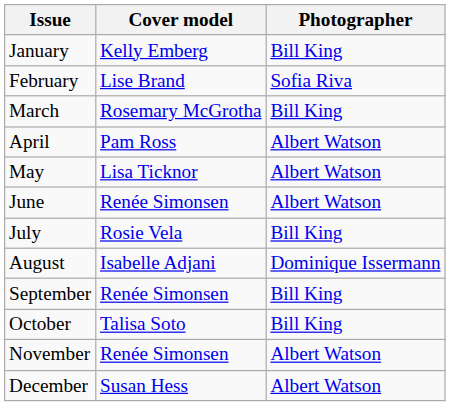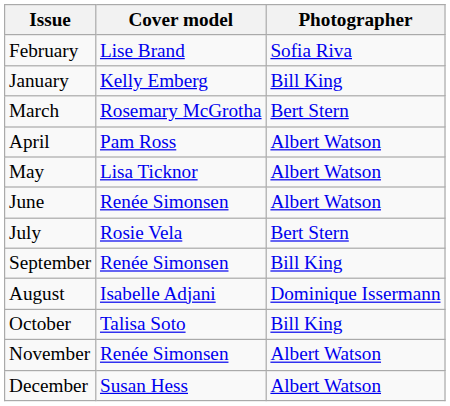rows swapped: January <-> February
March | Photographer: Bill King -> Bert Stern
July | Photographer: Bill King -> Bert Stern
rows swapped: August <-> September
